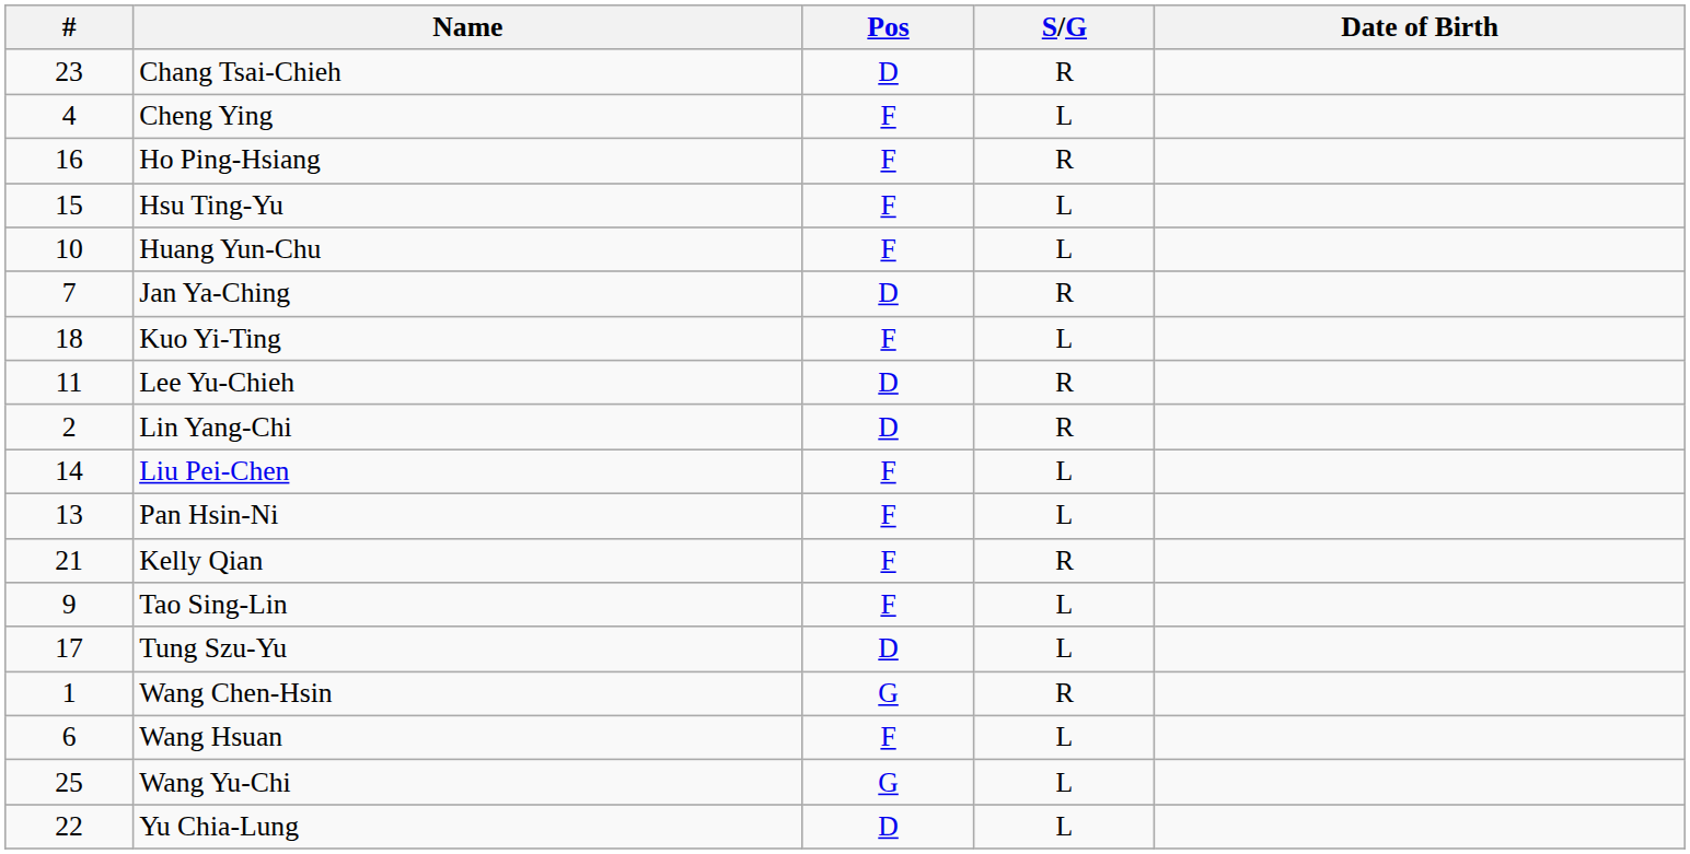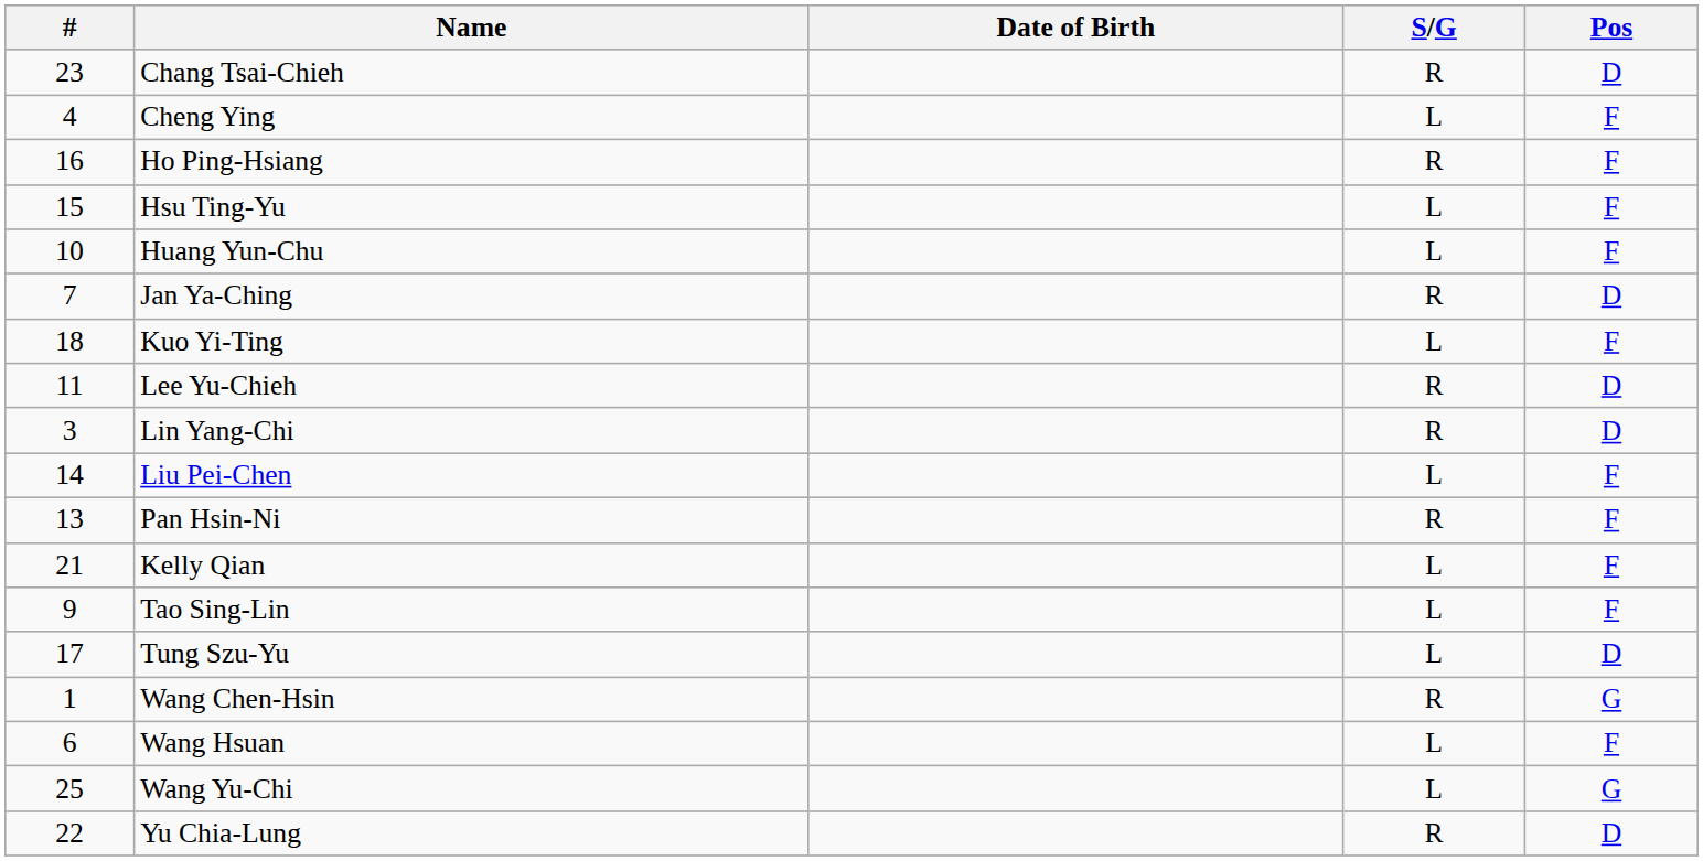columns swapped: Pos <-> Date of Birth
Lin Yang-Chi | #: 2 -> 3
Pan Hsin-Ni | S/G: L -> R
Kelly Qian | S/G: R -> L
Yu Chia-Lung | S/G: L -> R
